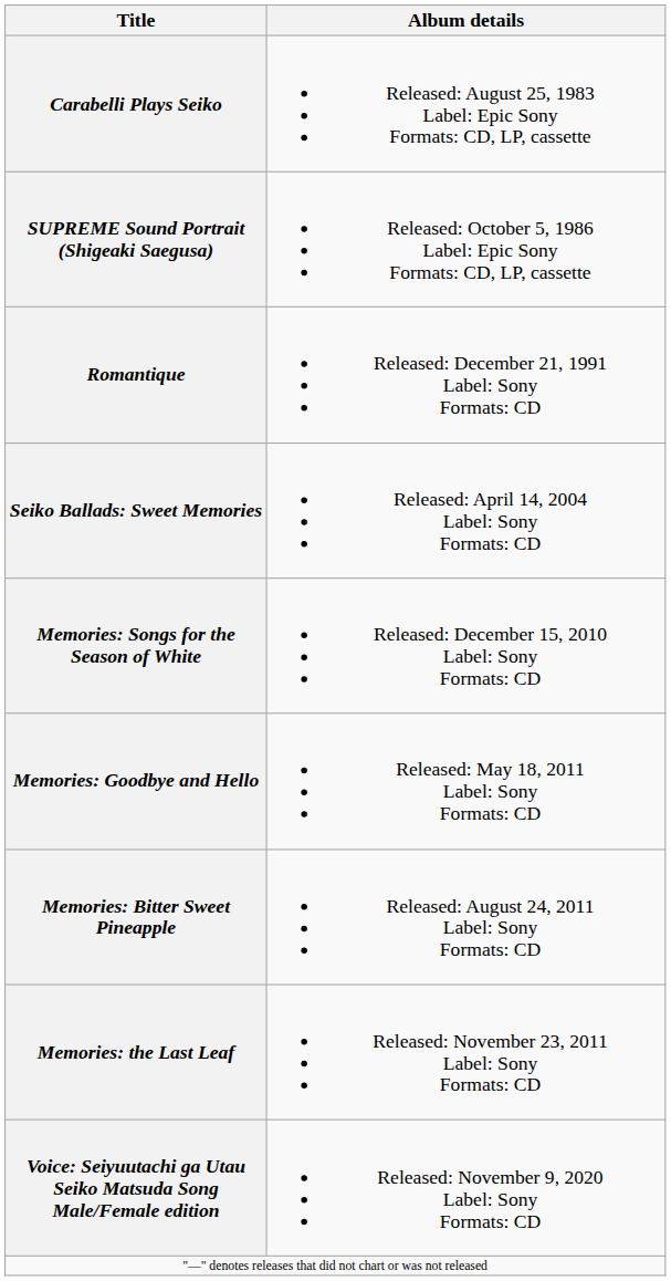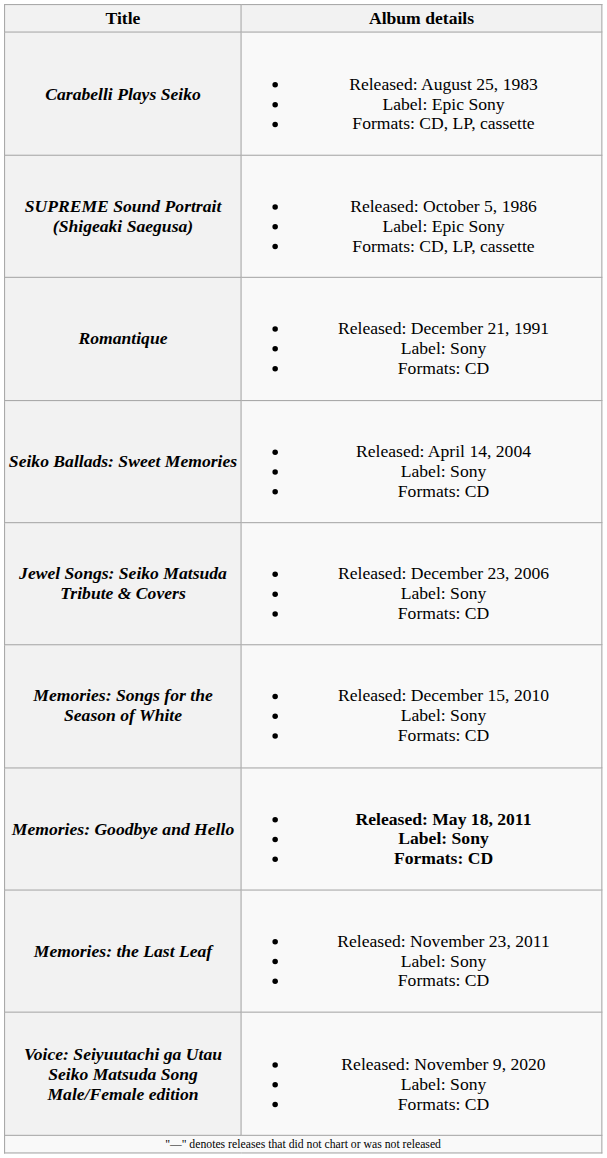+ row: Jewel Songs: Seiko Matsuda Tribute & Covers | Released: December 23, 2006 Label: Sony Formats: CD
Memories: Goodbye and Hello | Album details: normal -> bold
- row: Memories: Bitter Sweet Pineapple | Released: August 24, 2011 Label: Sony Formats: CD
